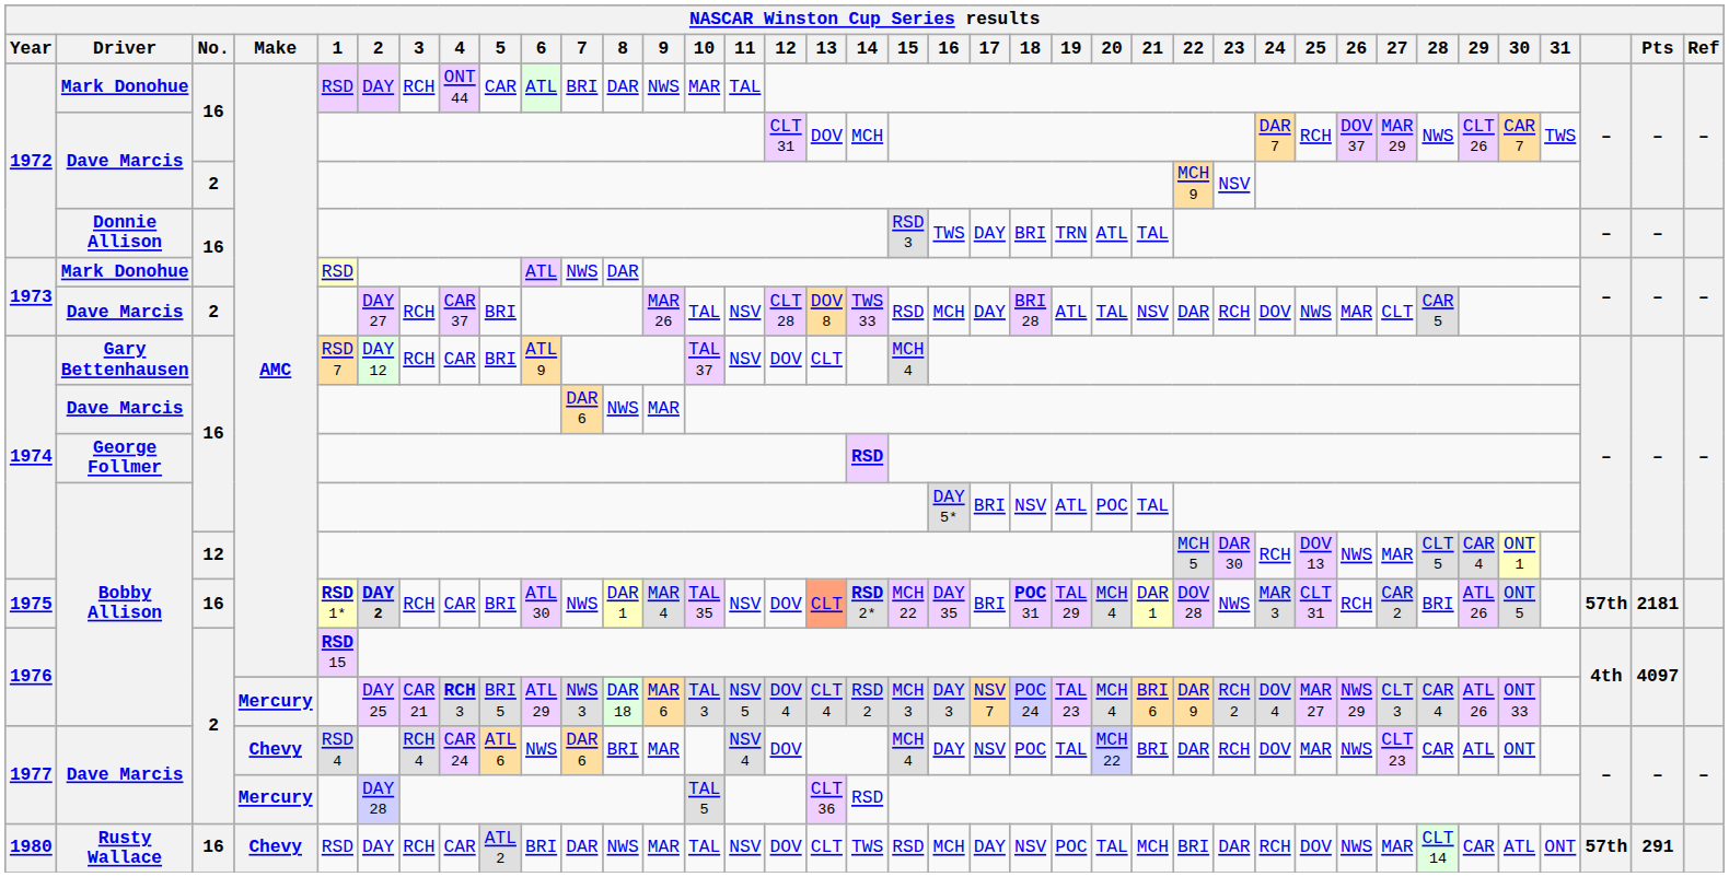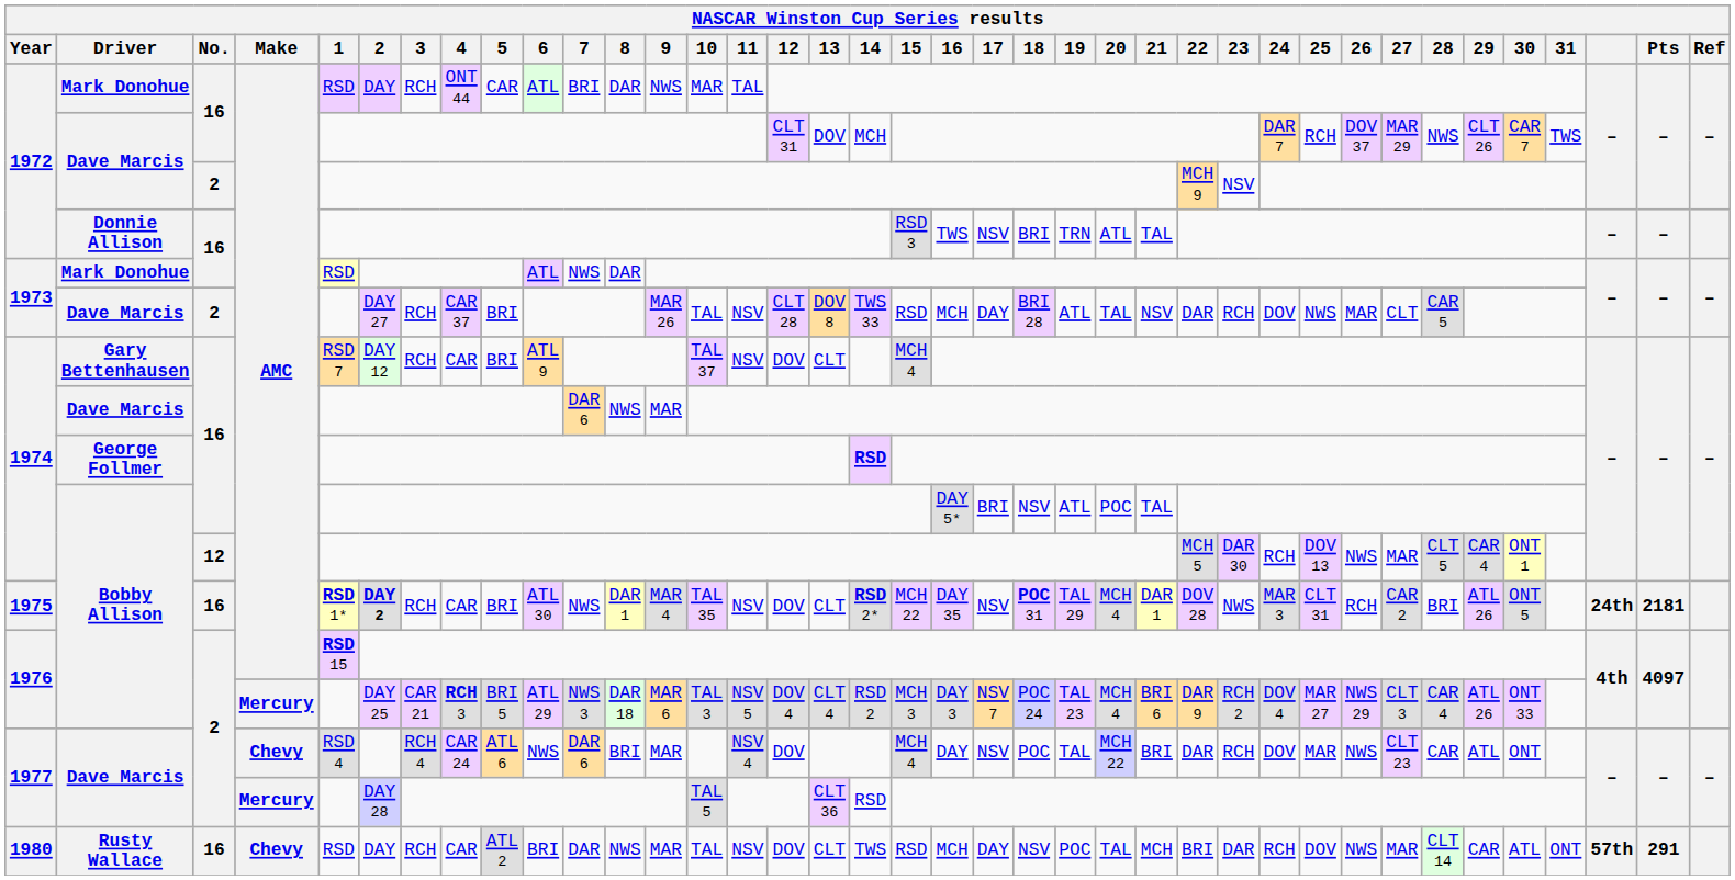1972 / Donnie Allison | 17: DAY -> NSV
1975 | 13: lightsalmon background -> no background
1975 | 17: BRI -> NSV
1975 | column 36: 57th -> 24th
